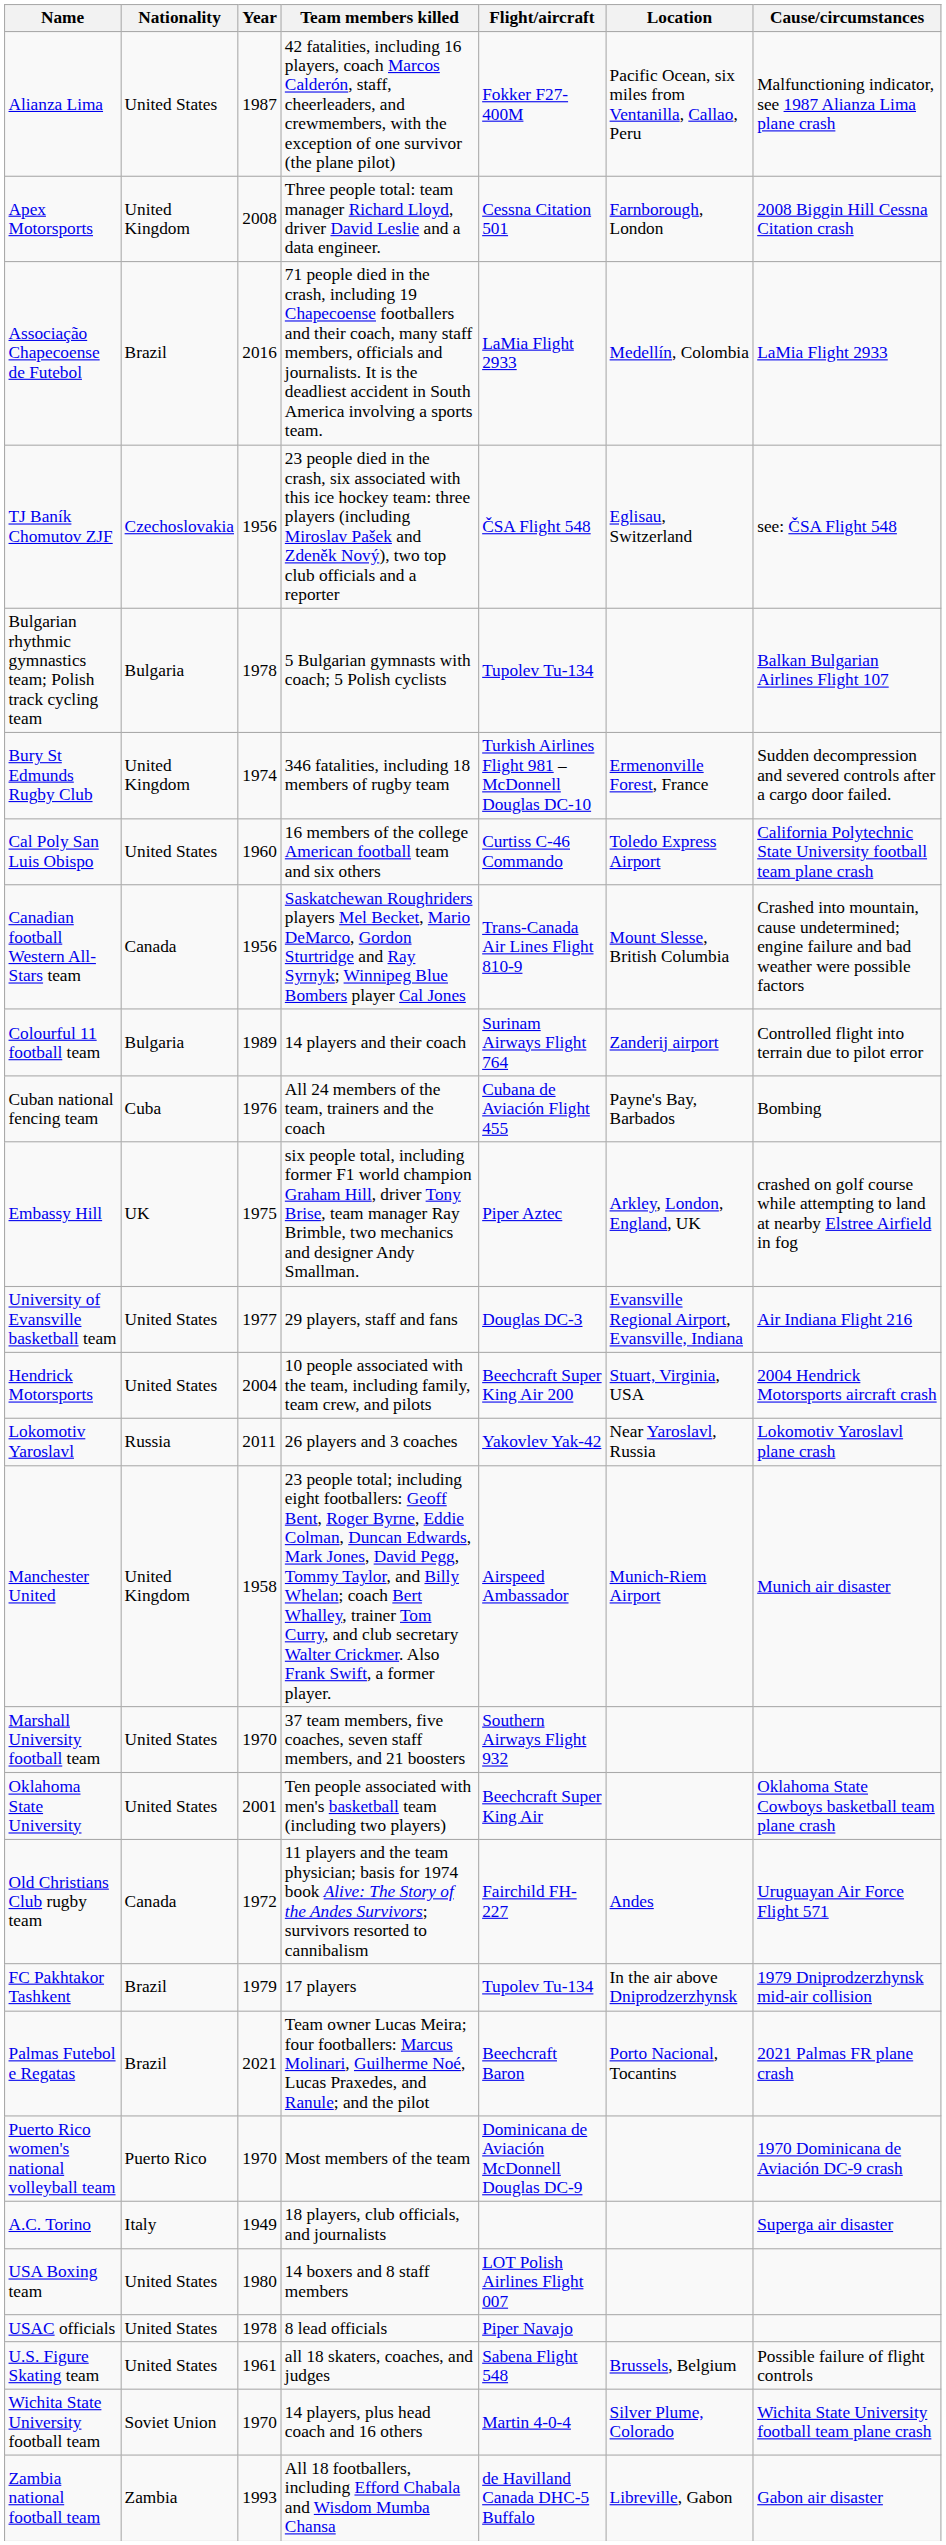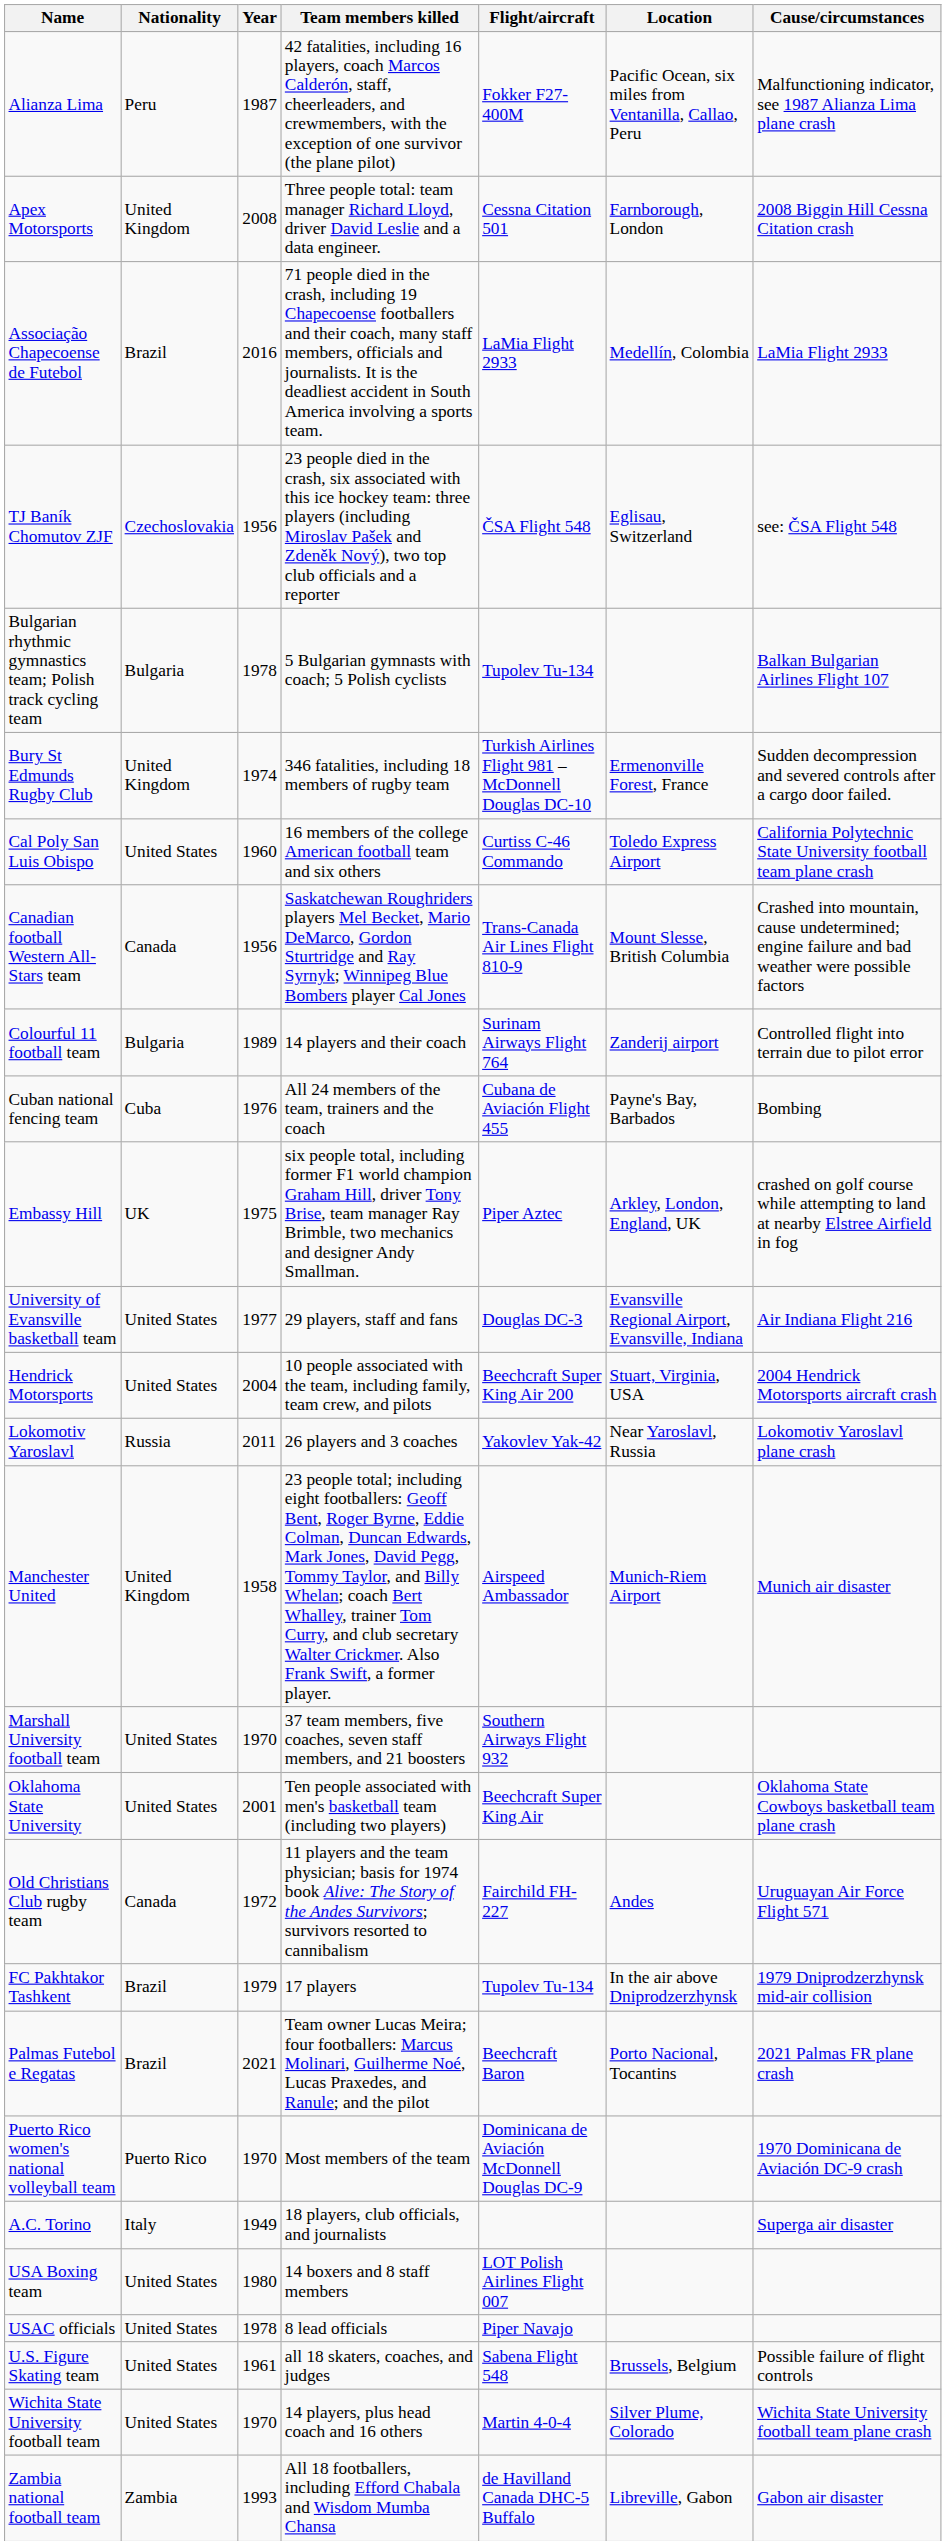Alianza Lima | Nationality: United States -> Peru
Wichita State University football team | Nationality: Soviet Union -> United States
